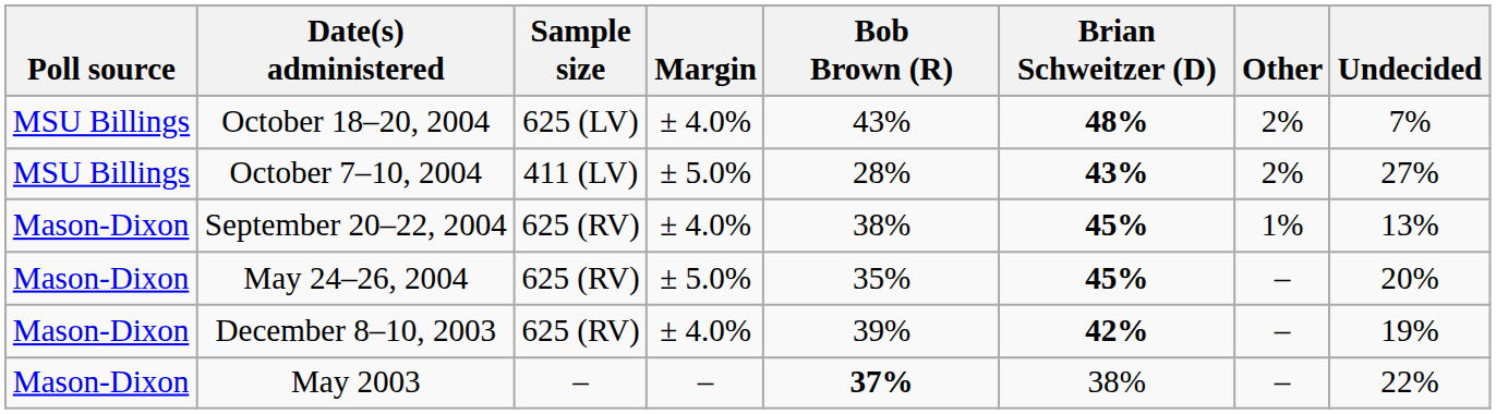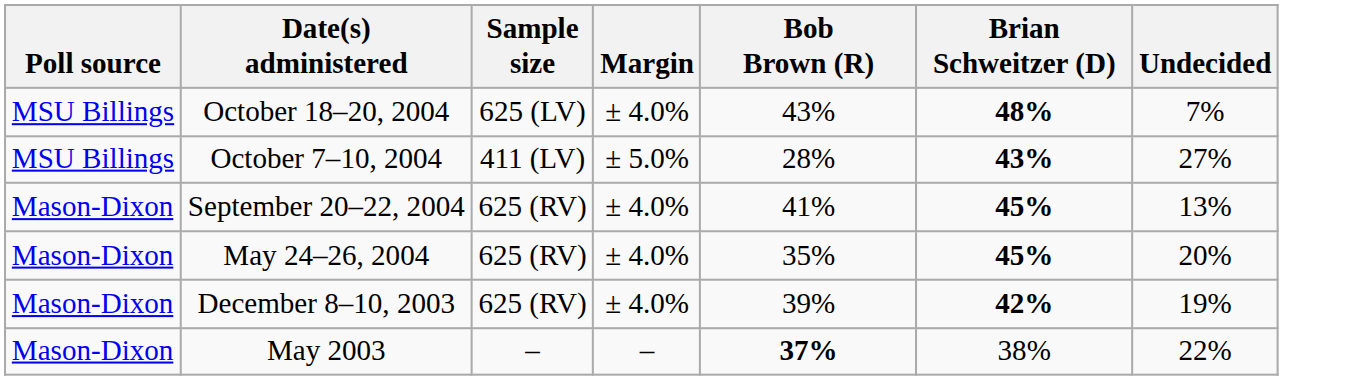- column: Other | 2% | 2% | 1% | – | – | –
September 20–22, 2004 | Bob Brown (R): 38% -> 41%
May 24–26, 2004 | Margin: ± 5.0% -> ± 4.0%
